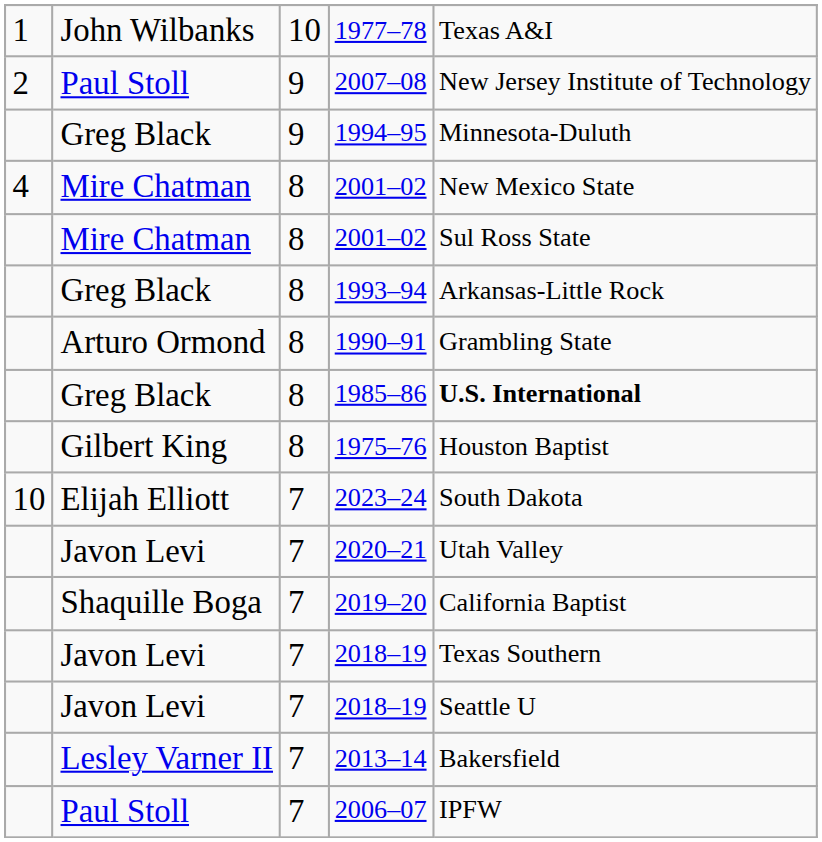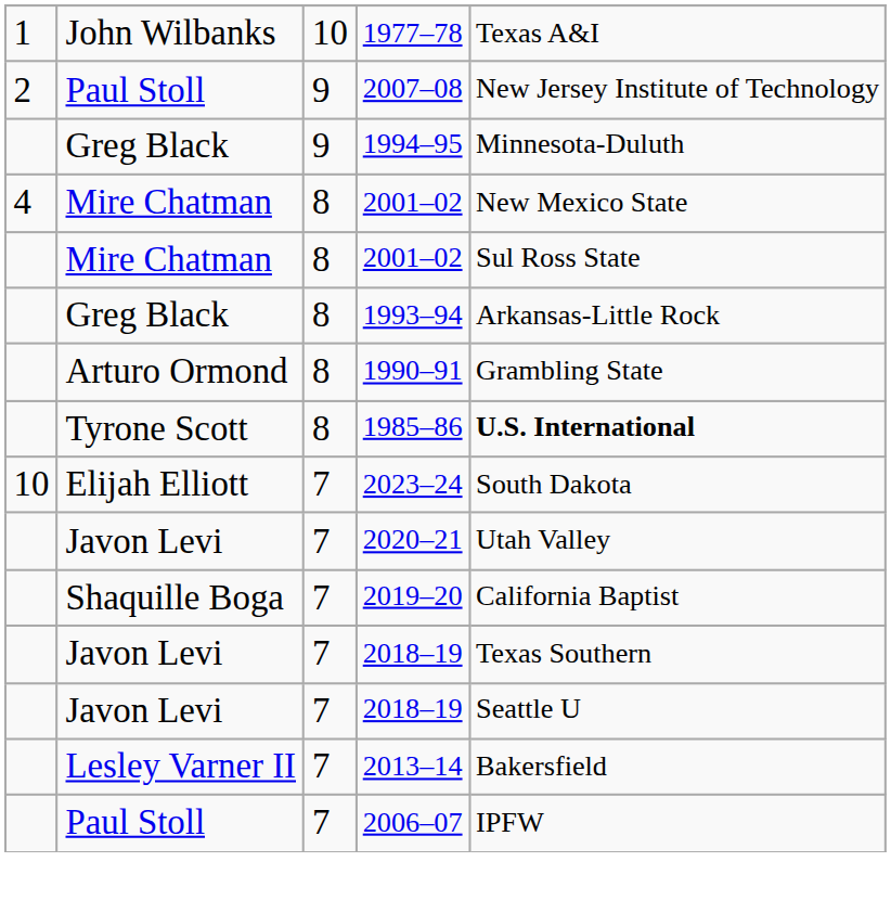1985–86 | column 2: Greg Black -> Tyrone Scott
- row: Gilbert King | 8 | 1975–76 | Houston Baptist
